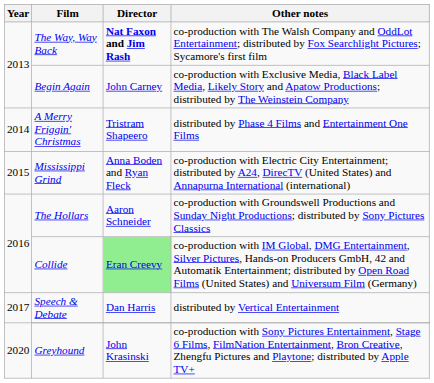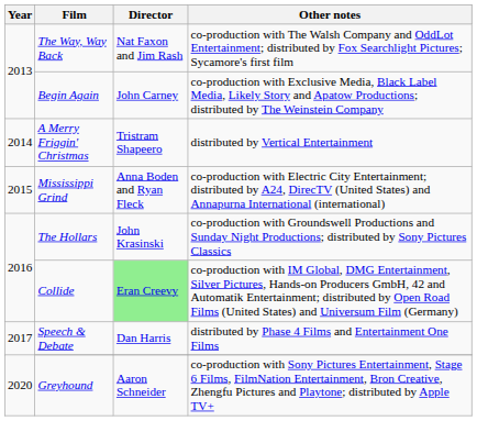The Way, Way Back | Director: bold -> normal
A Merry Friggin' Christmas | Other notes: distributed by Phase 4 Films and Entertainment One Films -> distributed by Vertical Entertainment
The Hollars | Director: Aaron Schneider -> John Krasinski
Speech & Debate | Other notes: distributed by Vertical Entertainment -> distributed by Phase 4 Films and Entertainment One Films
Greyhound | Director: John Krasinski -> Aaron Schneider
